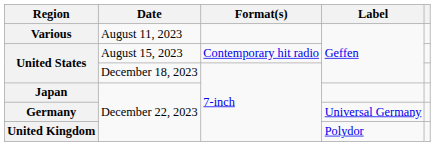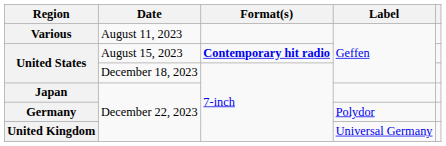United States / August 15, 2023 | Format(s): normal -> bold
Germany | Label: Universal Germany -> Polydor
United Kingdom | Label: Polydor -> Universal Germany
